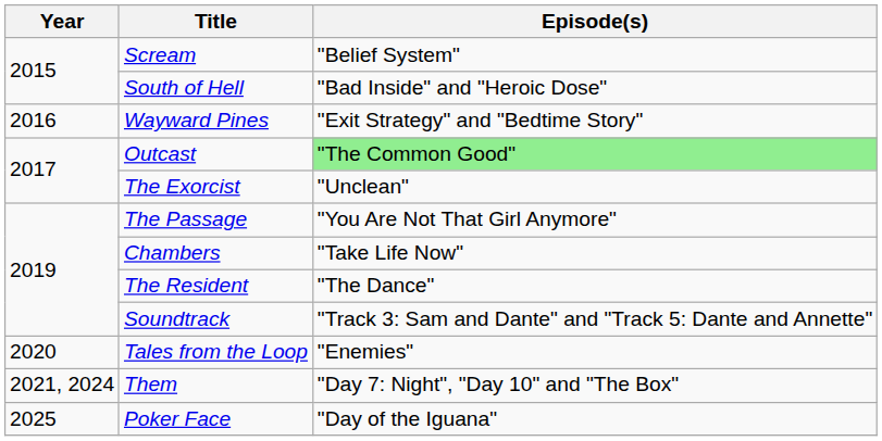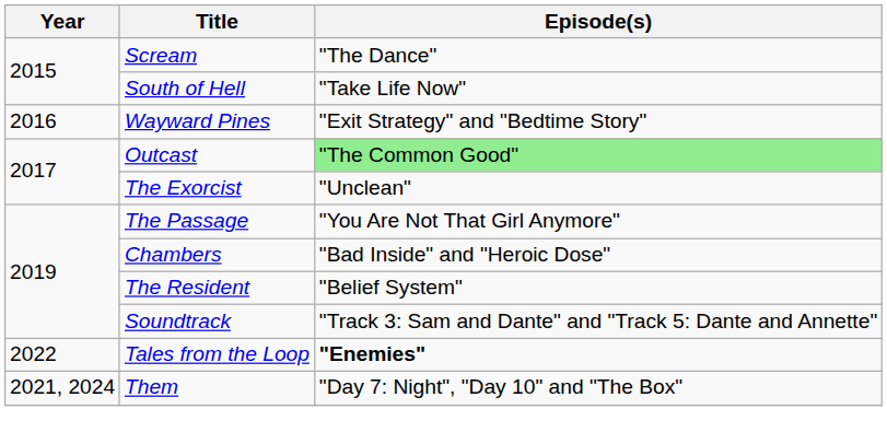Scream | Episode(s): "Belief System" -> "The Dance"
South of Hell | Episode(s): "Bad Inside" and "Heroic Dose" -> "Take Life Now"
Chambers | Episode(s): "Take Life Now" -> "Bad Inside" and "Heroic Dose"
The Resident | Episode(s): "The Dance" -> "Belief System"
Tales from the Loop | Year: 2020 -> 2022
Tales from the Loop | Episode(s): normal -> bold
- row: 2025 | Poker Face | "Day of the Iguana"
